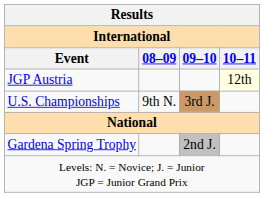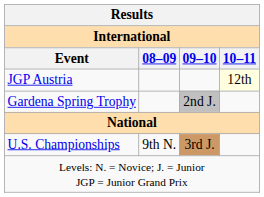rows swapped: Gardena Spring Trophy <-> U.S. Championships
